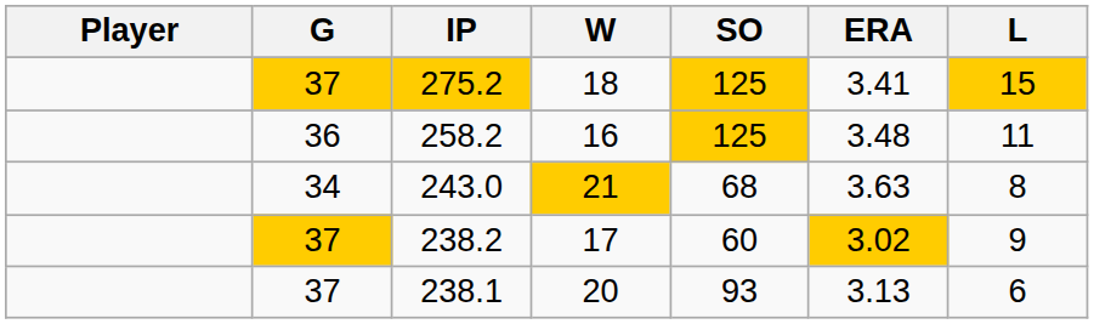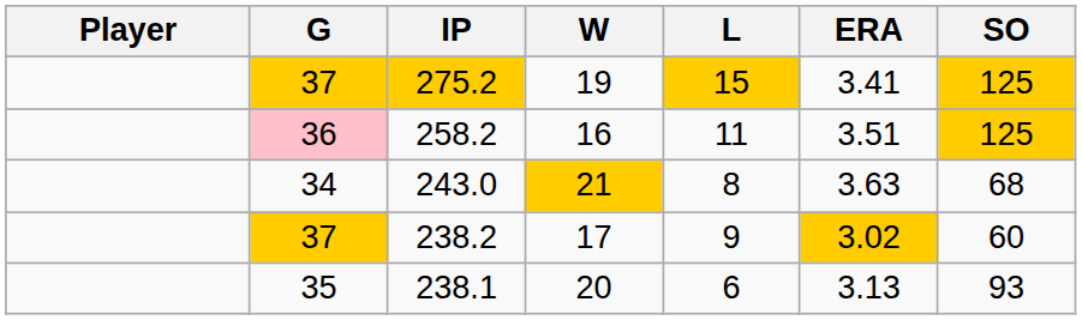columns swapped: L <-> SO
275.2 | W: 18 -> 19
258.2 | G: no background -> pink background
258.2 | ERA: 3.48 -> 3.51
238.1 | G: 37 -> 35
